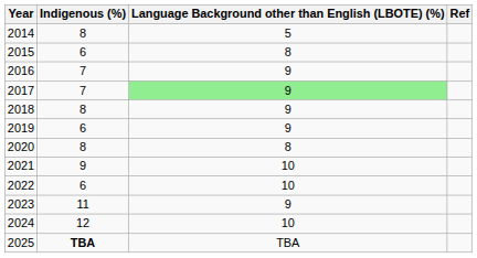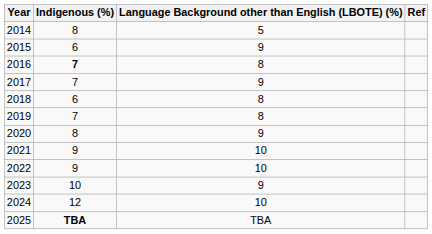2015 | Language Background other than English (LBOTE) (%): 8 -> 9
2016 | Indigenous (%): normal -> bold
2016 | Language Background other than English (LBOTE) (%): 9 -> 8
2017 | Language Background other than English (LBOTE) (%): lightgreen background -> no background
2018 | Indigenous (%): 8 -> 6
2018 | Language Background other than English (LBOTE) (%): 9 -> 8
2019 | Indigenous (%): 6 -> 7
2019 | Language Background other than English (LBOTE) (%): 9 -> 8
2020 | Language Background other than English (LBOTE) (%): 8 -> 9
2022 | Indigenous (%): 6 -> 9
2023 | Indigenous (%): 11 -> 10
